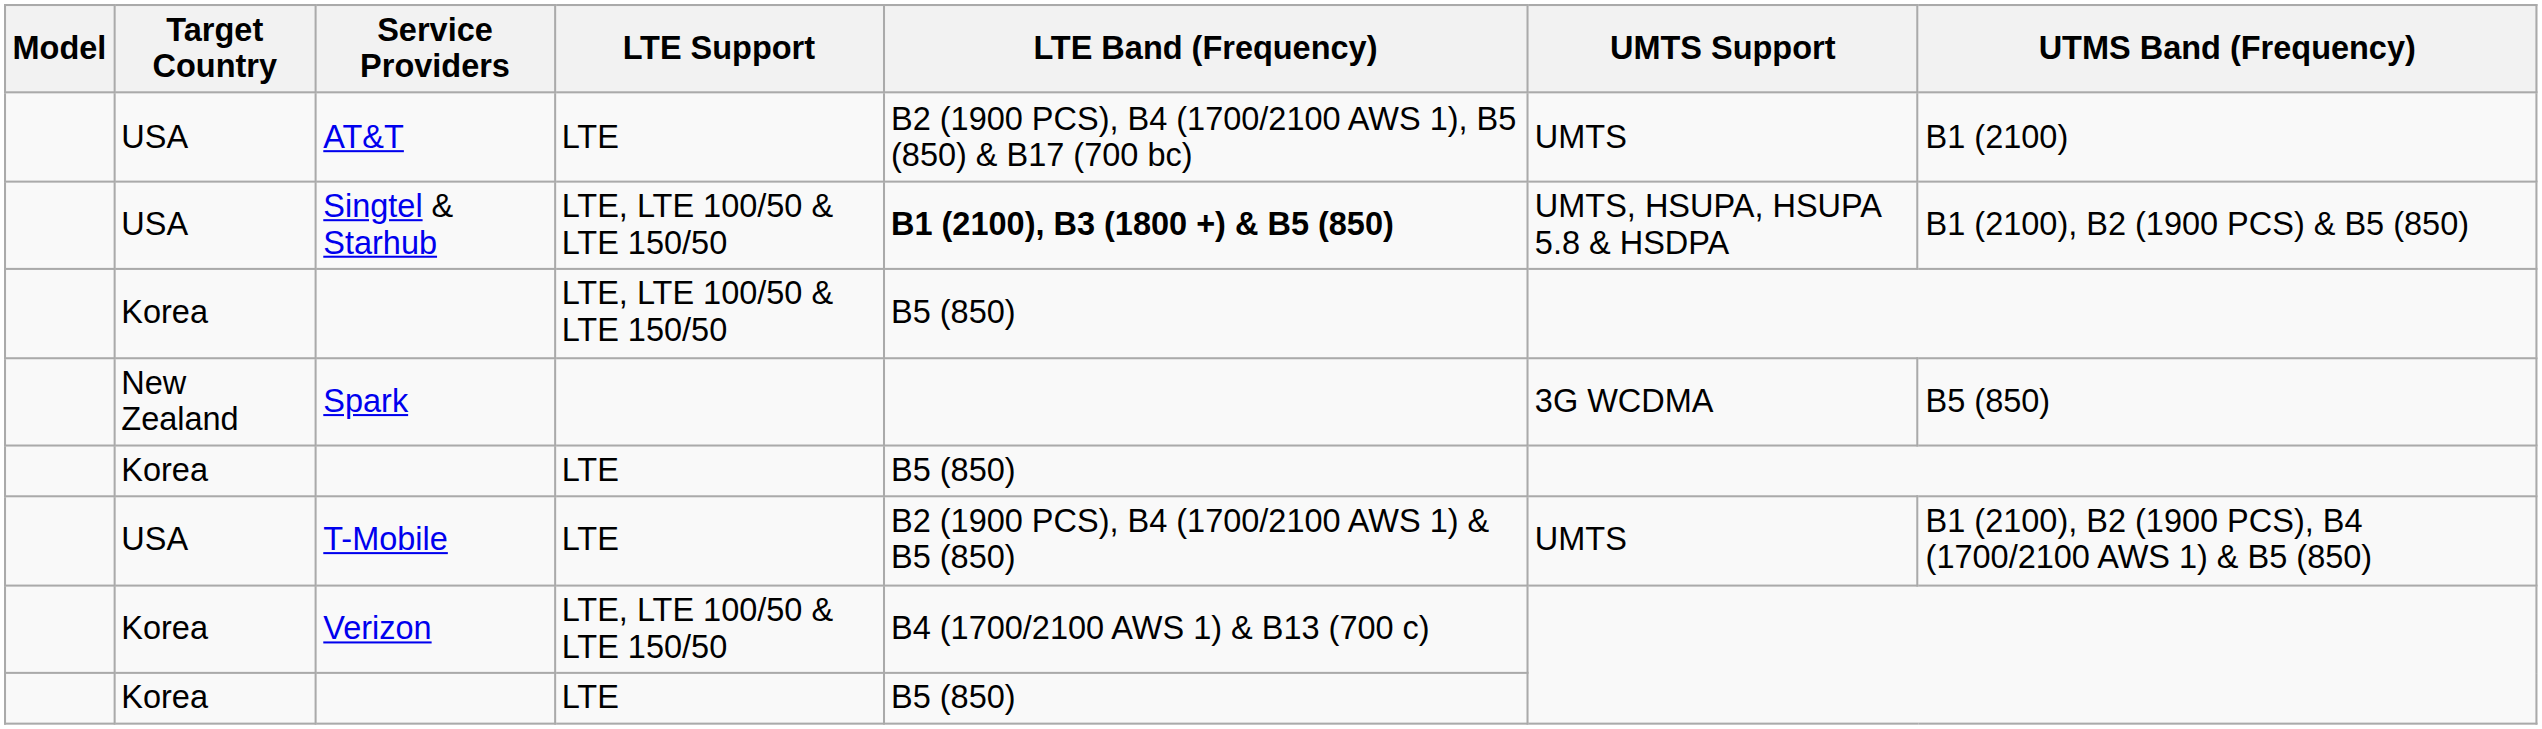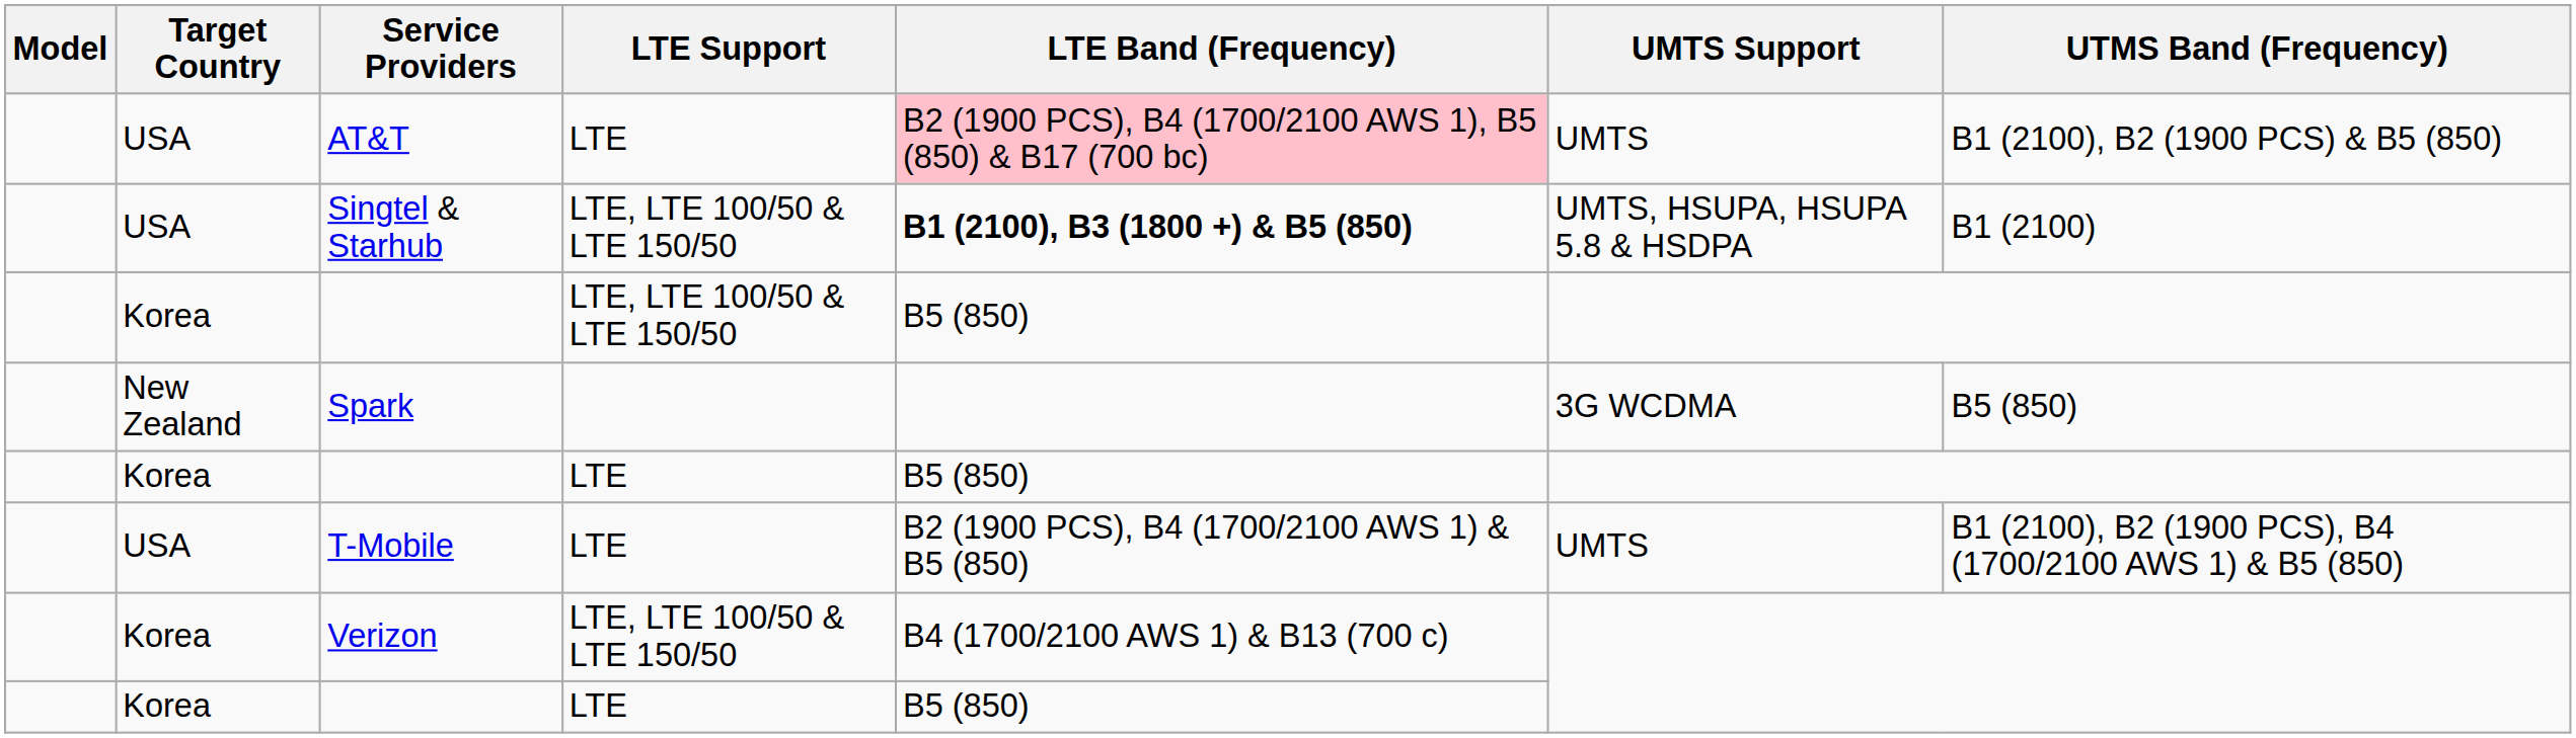AT&T | LTE Band (Frequency): no background -> pink background
AT&T | UTMS Band (Frequency): B1 (2100) -> B1 (2100), B2 (1900 PCS) & B5 (850)
Singtel & Starhub | UTMS Band (Frequency): B1 (2100), B2 (1900 PCS) & B5 (850) -> B1 (2100)
